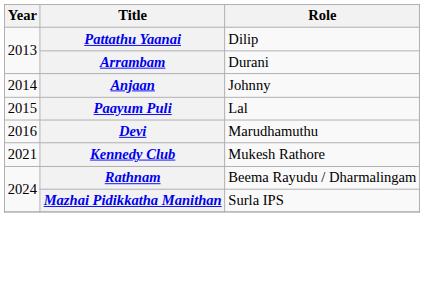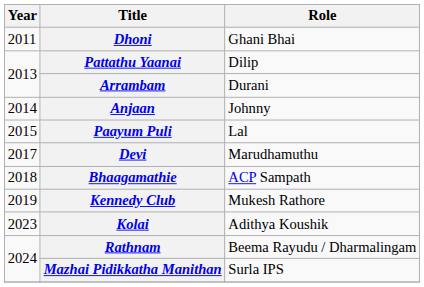+ row: 2011 | Dhoni | Ghani Bhai
Devi | Year: 2016 -> 2017
+ row: 2018 | Bhaagamathie | ACP Sampath
Kennedy Club | Year: 2021 -> 2019
+ row: 2023 | Kolai | Adithya Koushik
